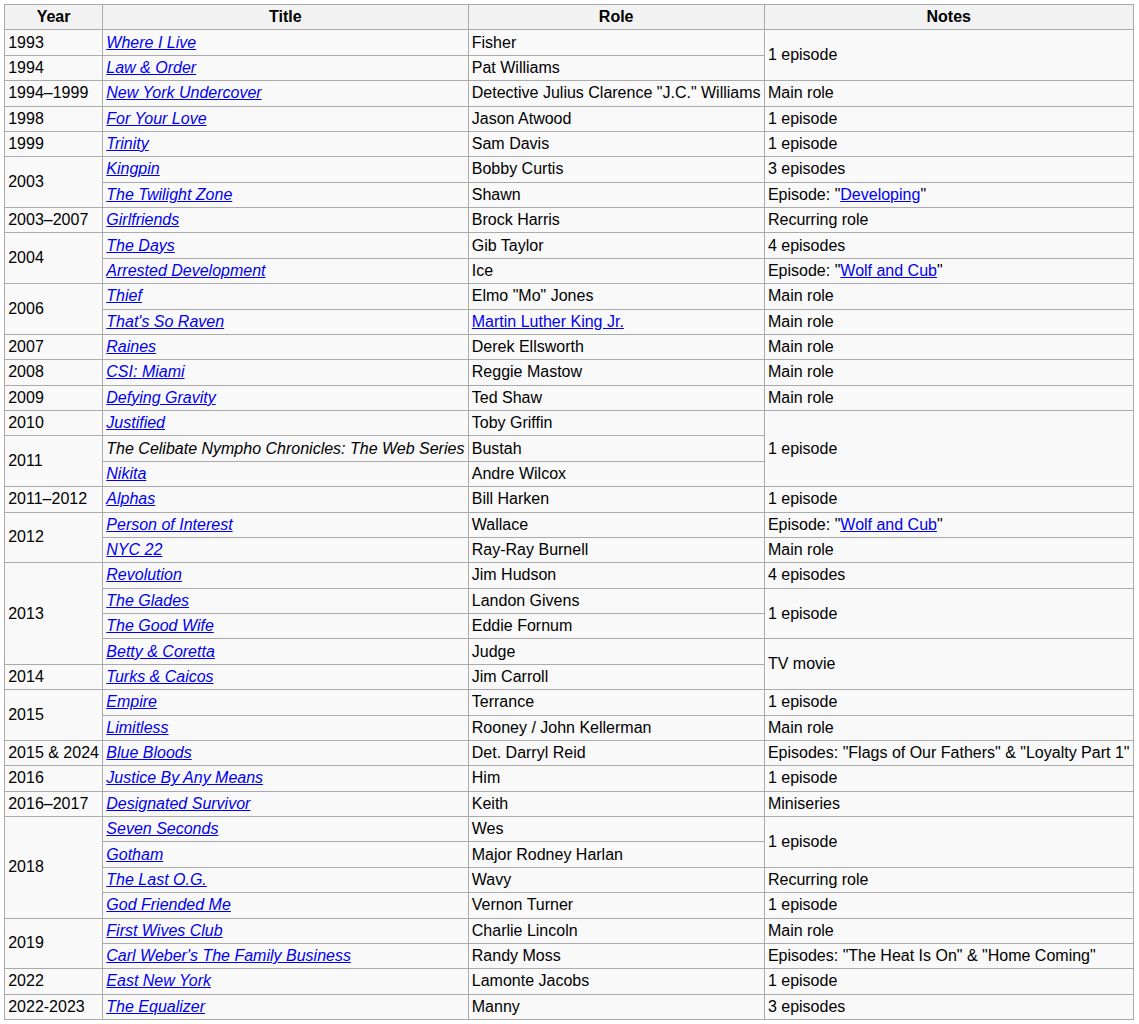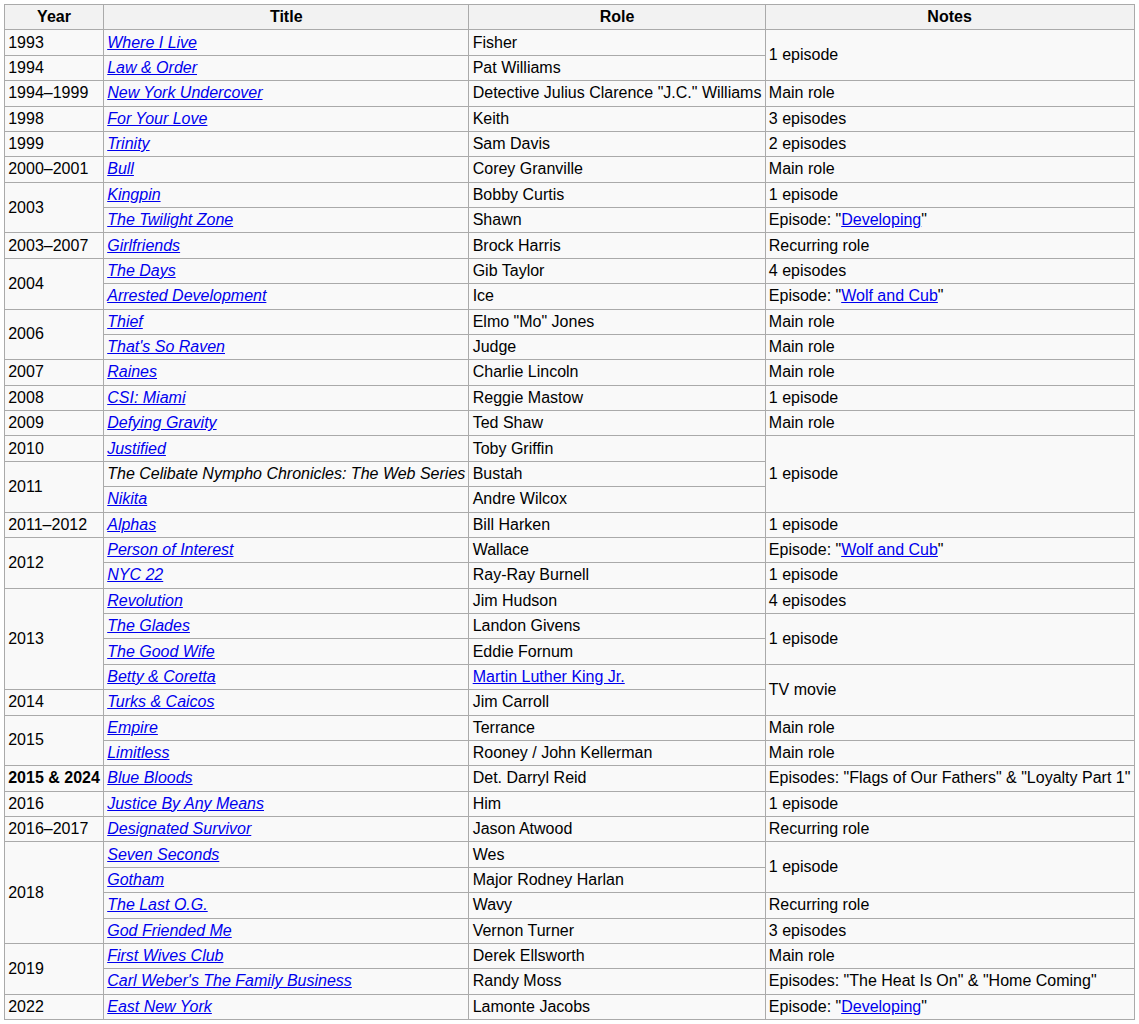For Your Love | Role: Jason Atwood -> Keith
For Your Love | Notes: 1 episode -> 3 episodes
Trinity | Notes: 1 episode -> 2 episodes
+ row: 2000–2001 | Bull | Corey Granville | Main role
Kingpin | Notes: 3 episodes -> 1 episode
That's So Raven | Role: Martin Luther King Jr. -> Judge
Raines | Role: Derek Ellsworth -> Charlie Lincoln
CSI: Miami | Notes: Main role -> 1 episode
NYC 22 | Notes: Main role -> 1 episode
Betty & Coretta | Role: Judge -> Martin Luther King Jr.
Empire | Notes: 1 episode -> Main role
Blue Bloods | Year: normal -> bold
Designated Survivor | Role: Keith -> Jason Atwood
Designated Survivor | Notes: Miniseries -> Recurring role
God Friended Me | Notes: 1 episode -> 3 episodes
First Wives Club | Role: Charlie Lincoln -> Derek Ellsworth
East New York | Notes: 1 episode -> Episode: "Developing"
- row: 2022-2023 | The Equalizer | Manny | 3 episodes
